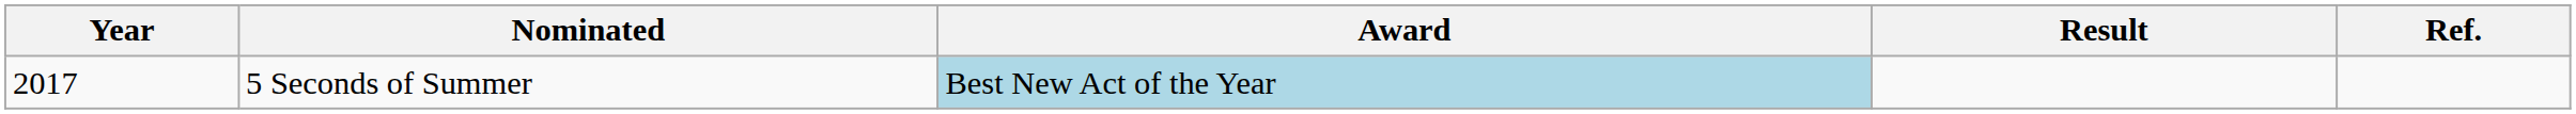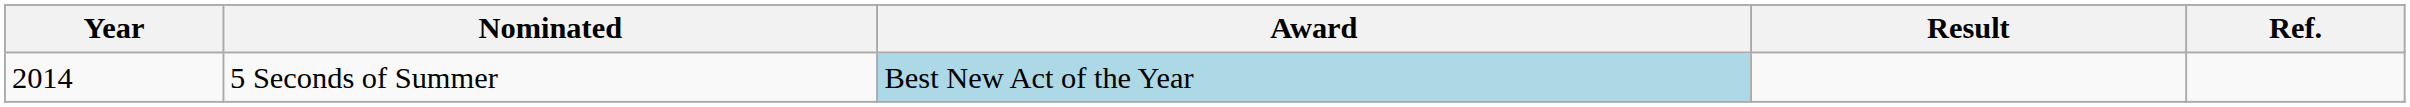5 Seconds of Summer | Year: 2017 -> 2014
